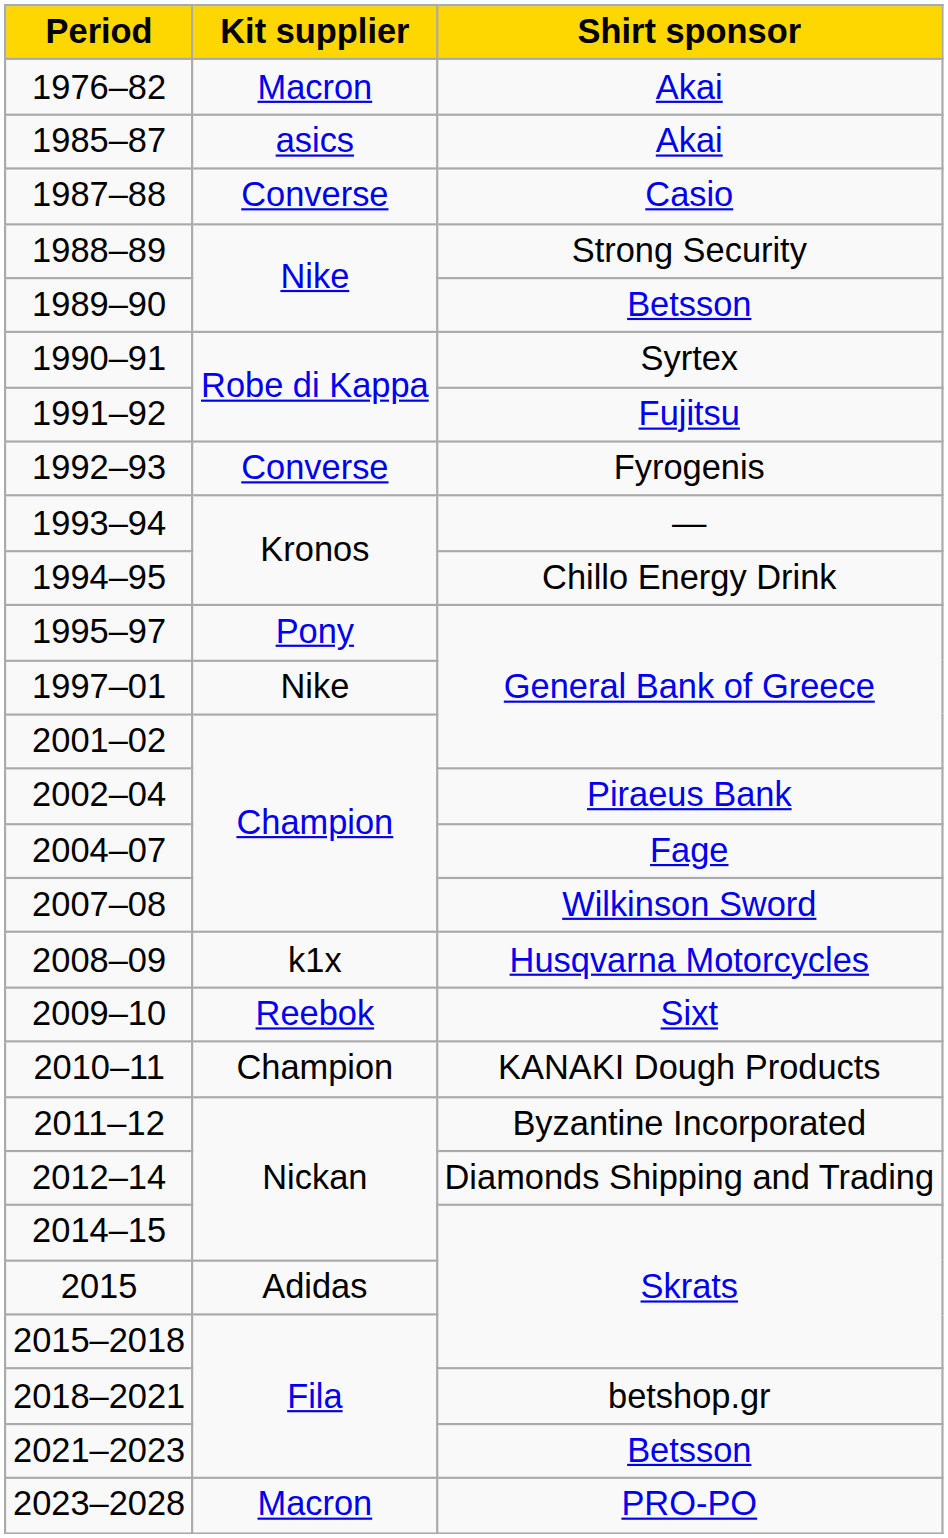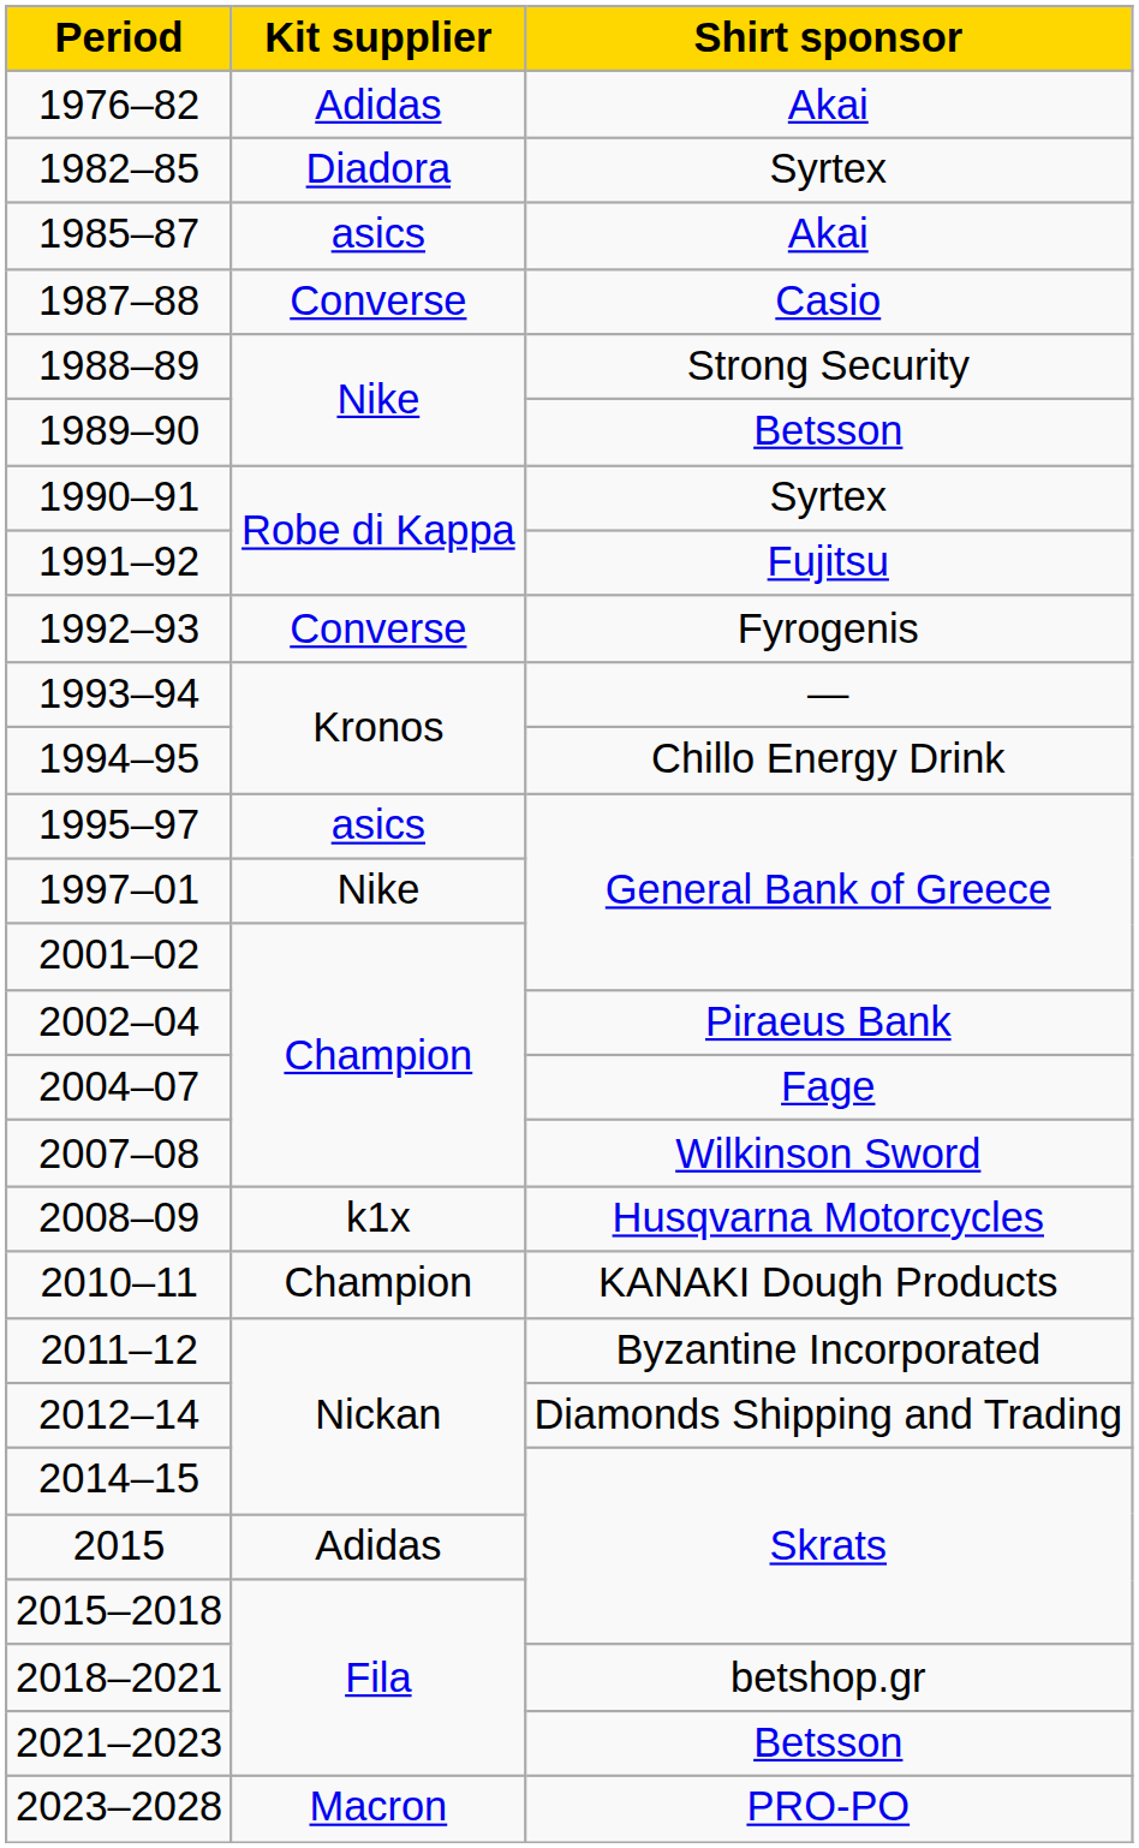1976–82 | Kit supplier: Macron -> Adidas
+ row: 1982–85 | Diadora | Syrtex
1995–97 | Kit supplier: Pony -> asics
- row: 2009–10 | Reebok | Sixt
